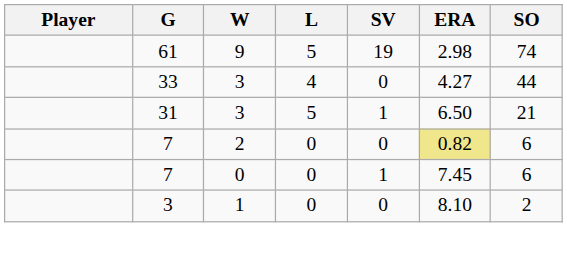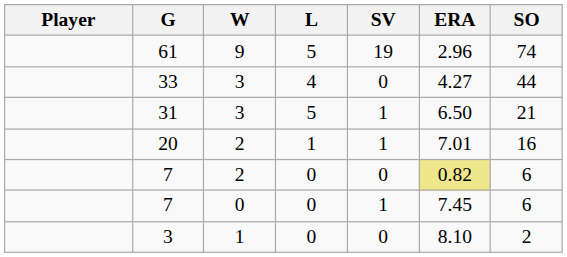61 | ERA: 2.98 -> 2.96
+ row: 20 | 2 | 1 | 1 | 7.01 | 16
